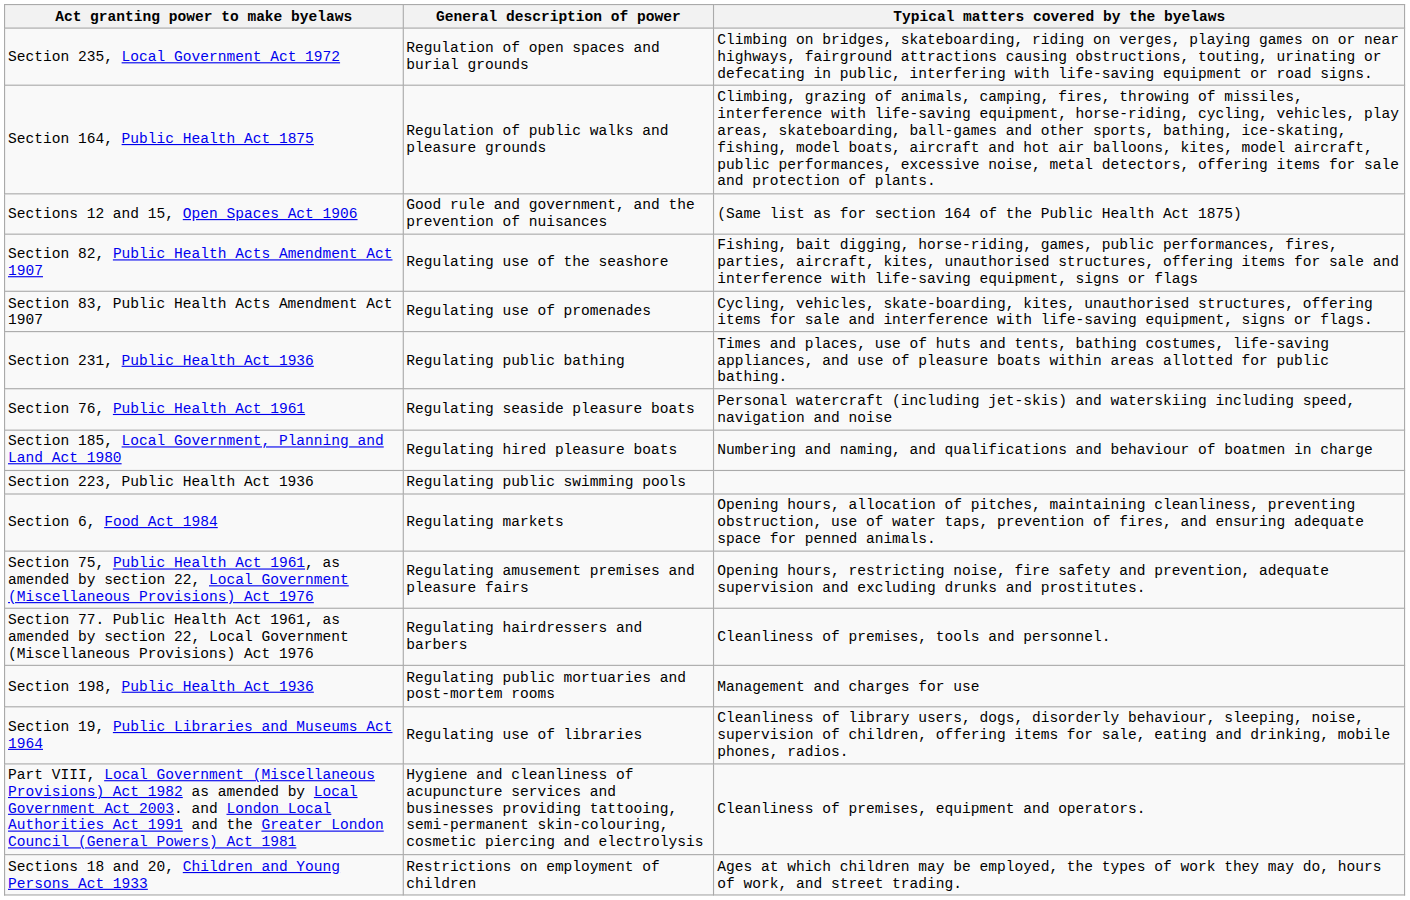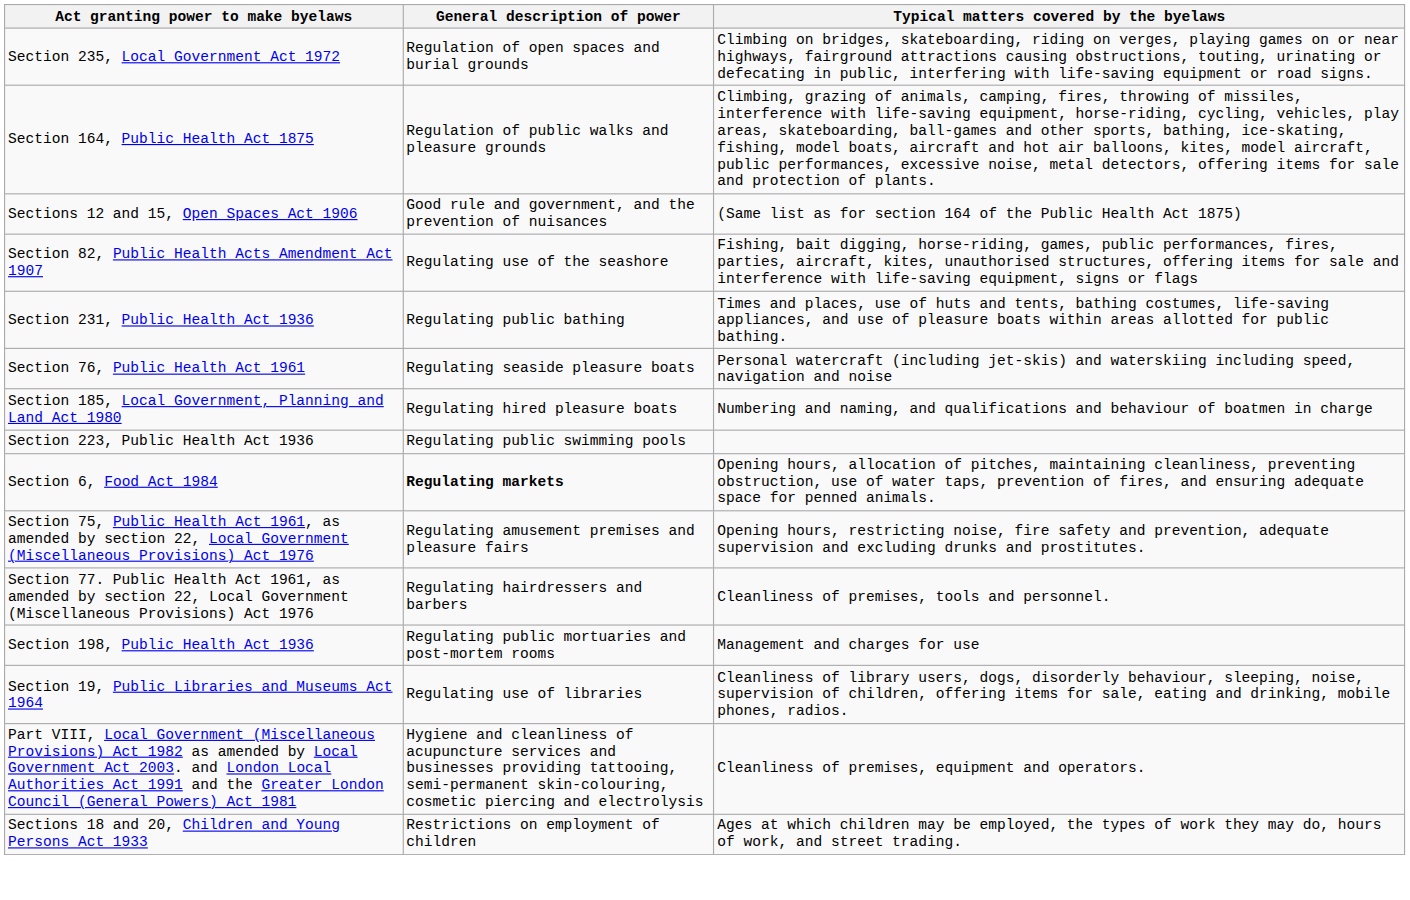- row: Section 83, Public Health Acts Amendment Act 1907 | Regulating use of promenades | Cycling, vehicles, skate-boarding, kites, unauthorised structures, offering items for sale and interference with life-saving equipment, signs or flags.
Section 6, Food Act 1984 | General description of power: normal -> bold
